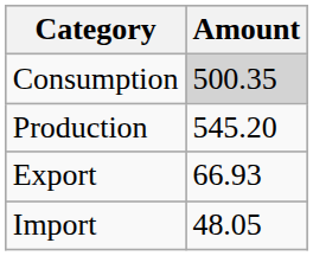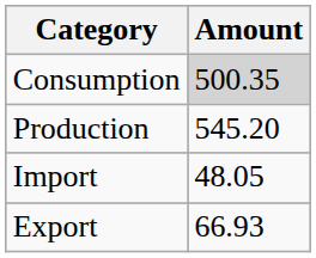rows swapped: Import <-> Export
